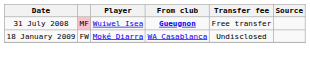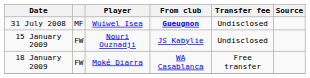31 July 2008 | column 2: pink background -> no background
31 July 2008 | Transfer fee: Free transfer -> Undisclosed
+ row: 15 January 2009 | FW | Nouri Ouznadji | JS Kabylie | Undisclosed
18 January 2009 | Transfer fee: Undisclosed -> Free transfer
